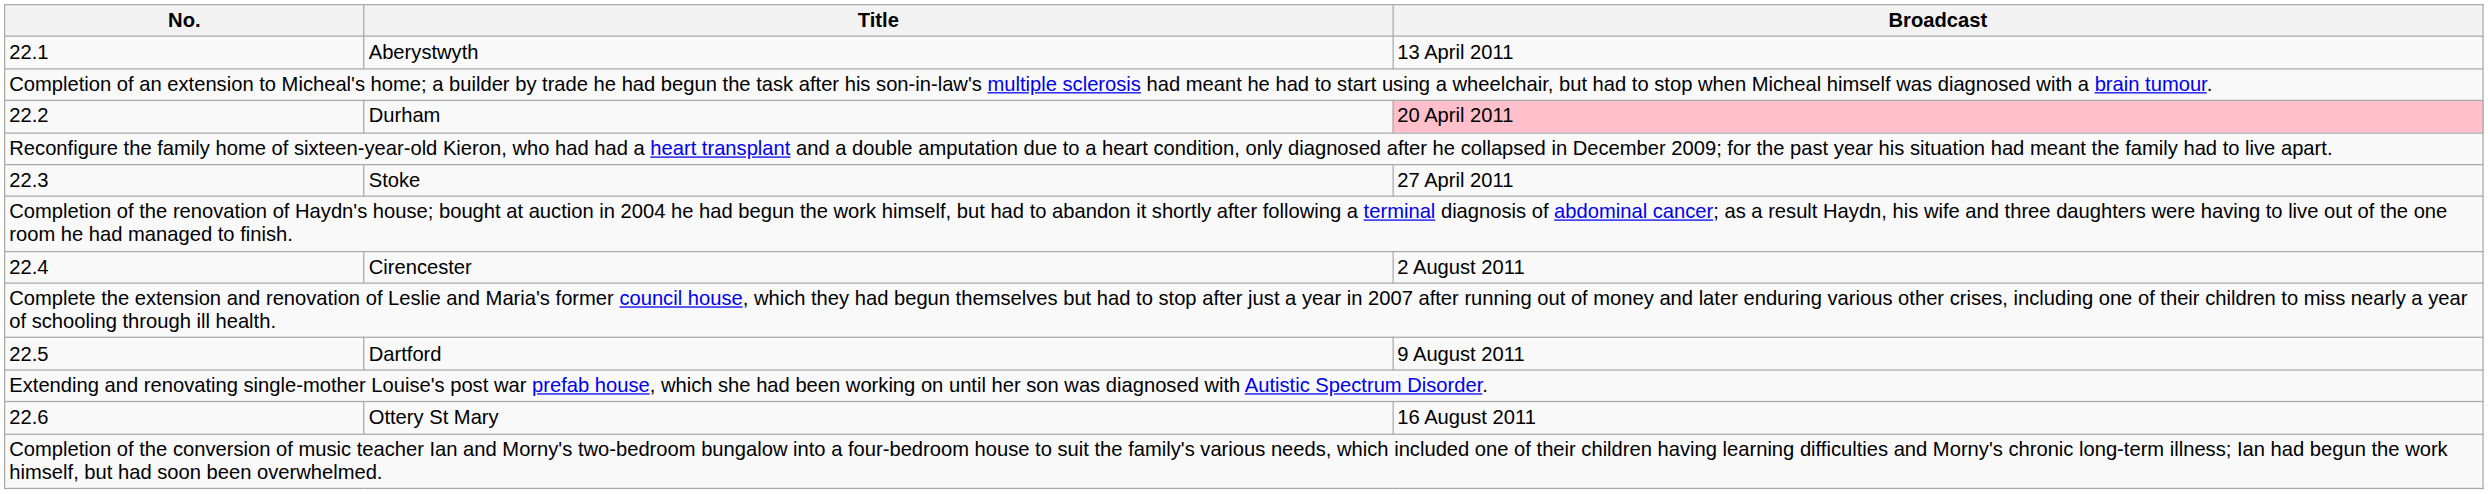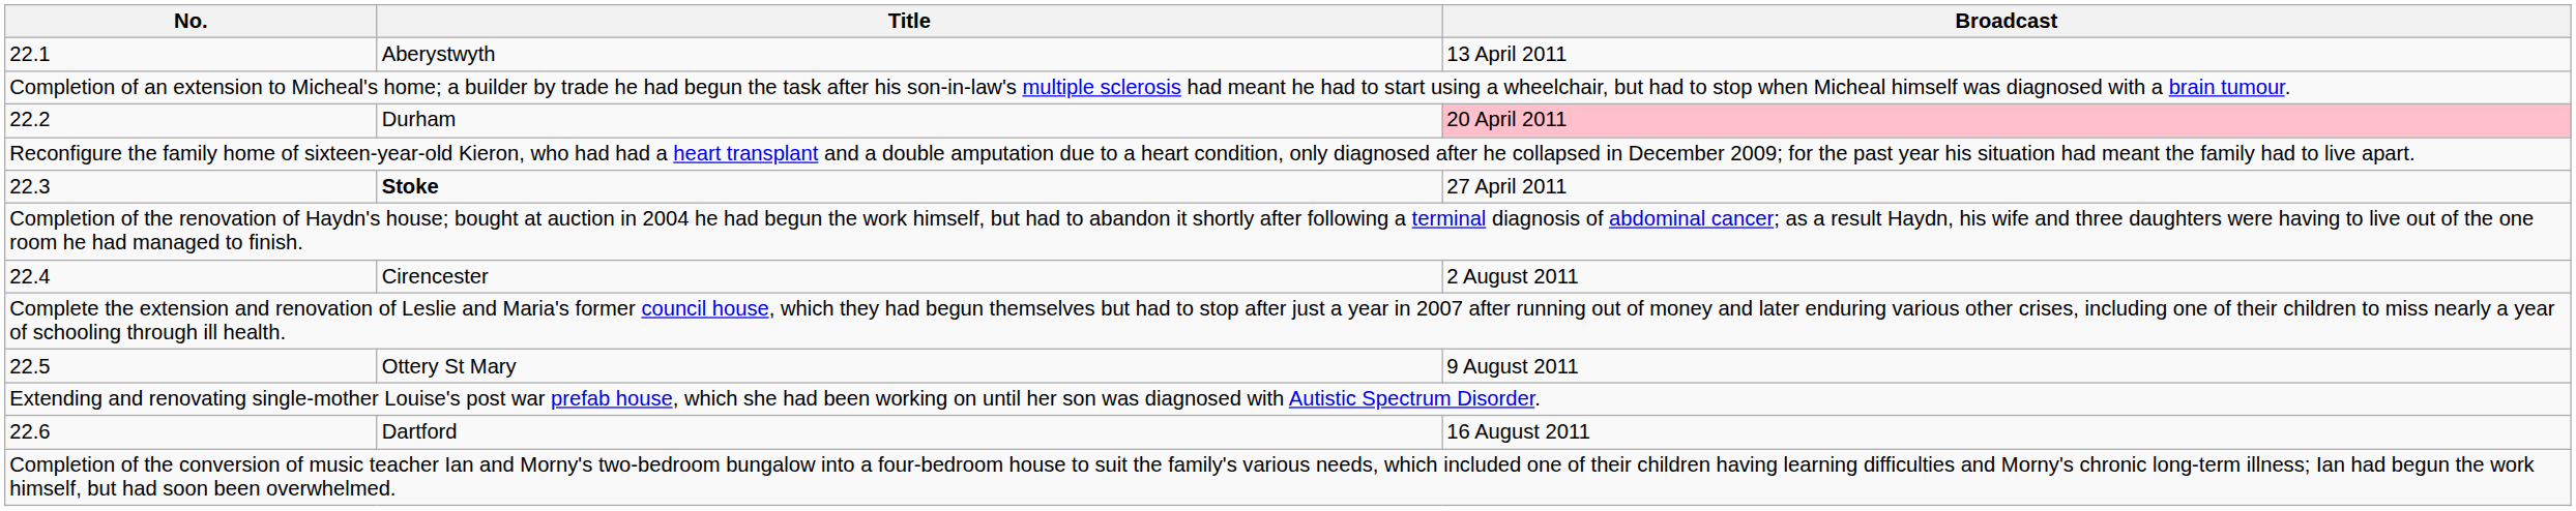22.3 | Title: normal -> bold
22.5 | Title: Dartford -> Ottery St Mary
22.6 | Title: Ottery St Mary -> Dartford
